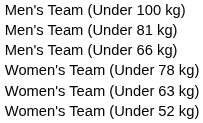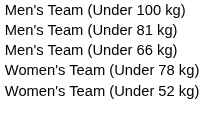- row: Women's Team (Under 63 kg)
